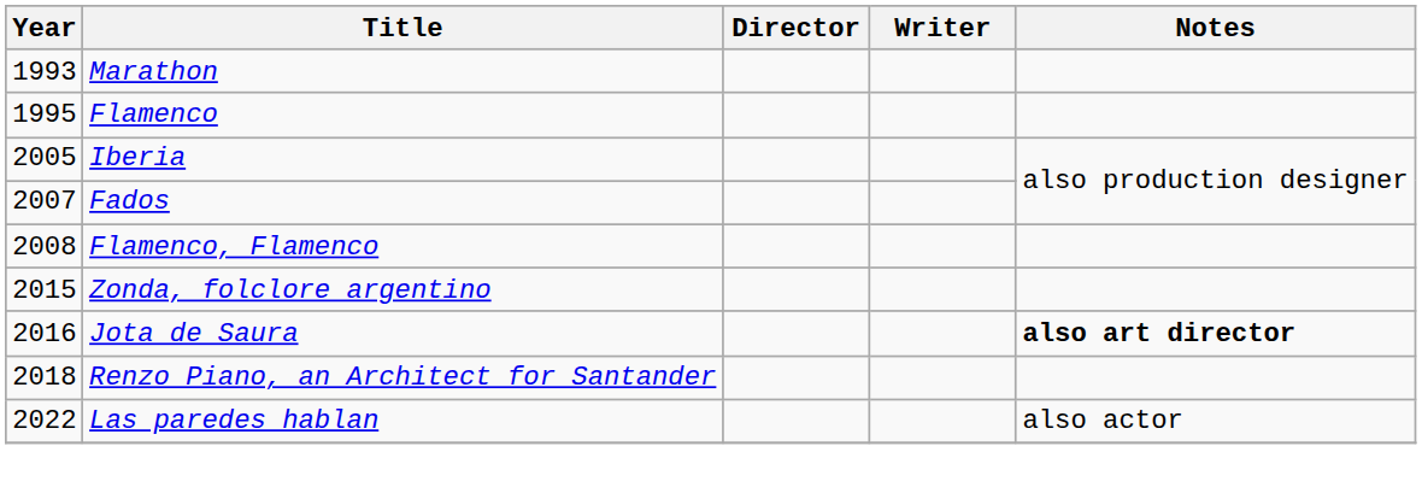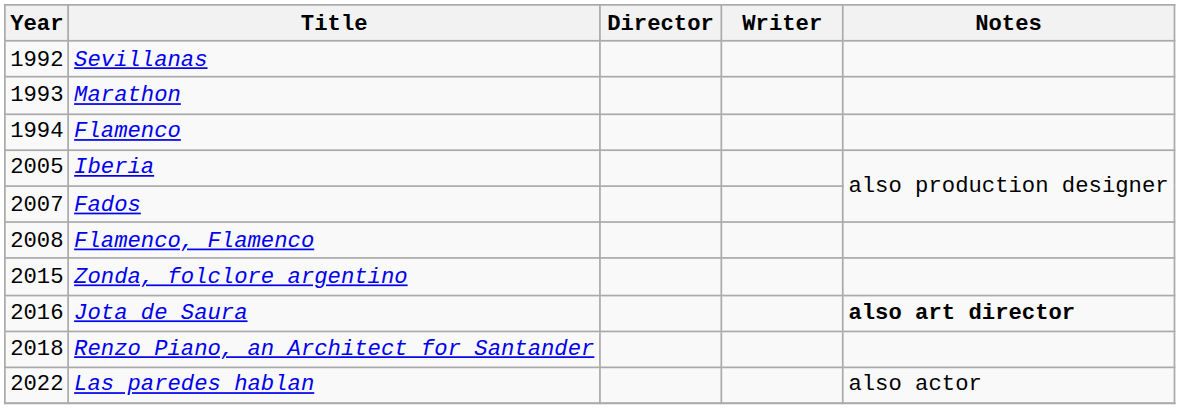+ row: 1992 | Sevillanas
Flamenco | Year: 1995 -> 1994
